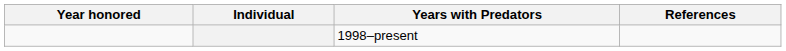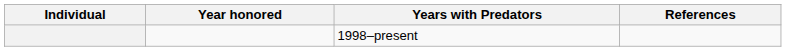columns swapped: Individual <-> Year honored
